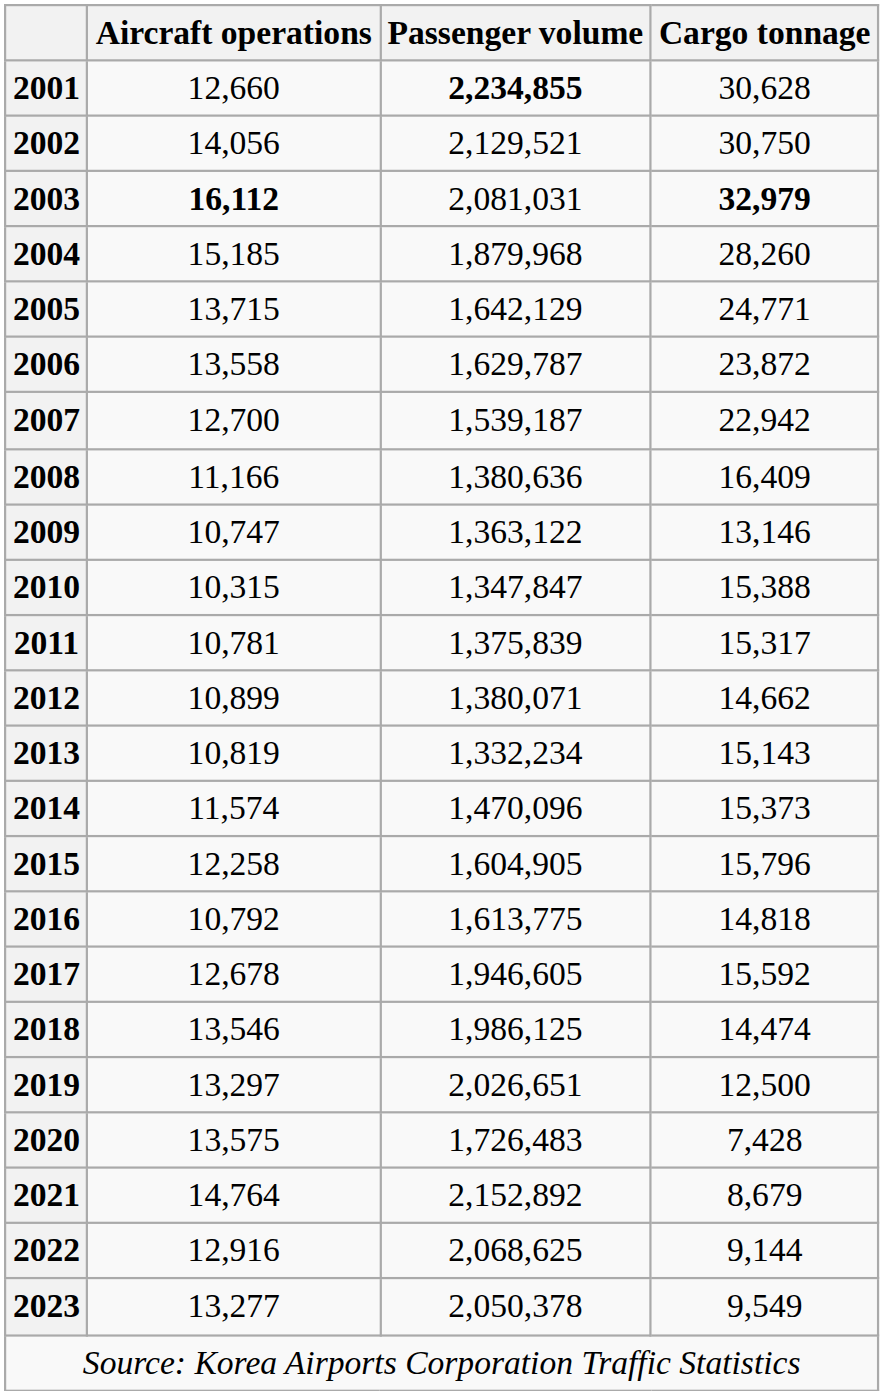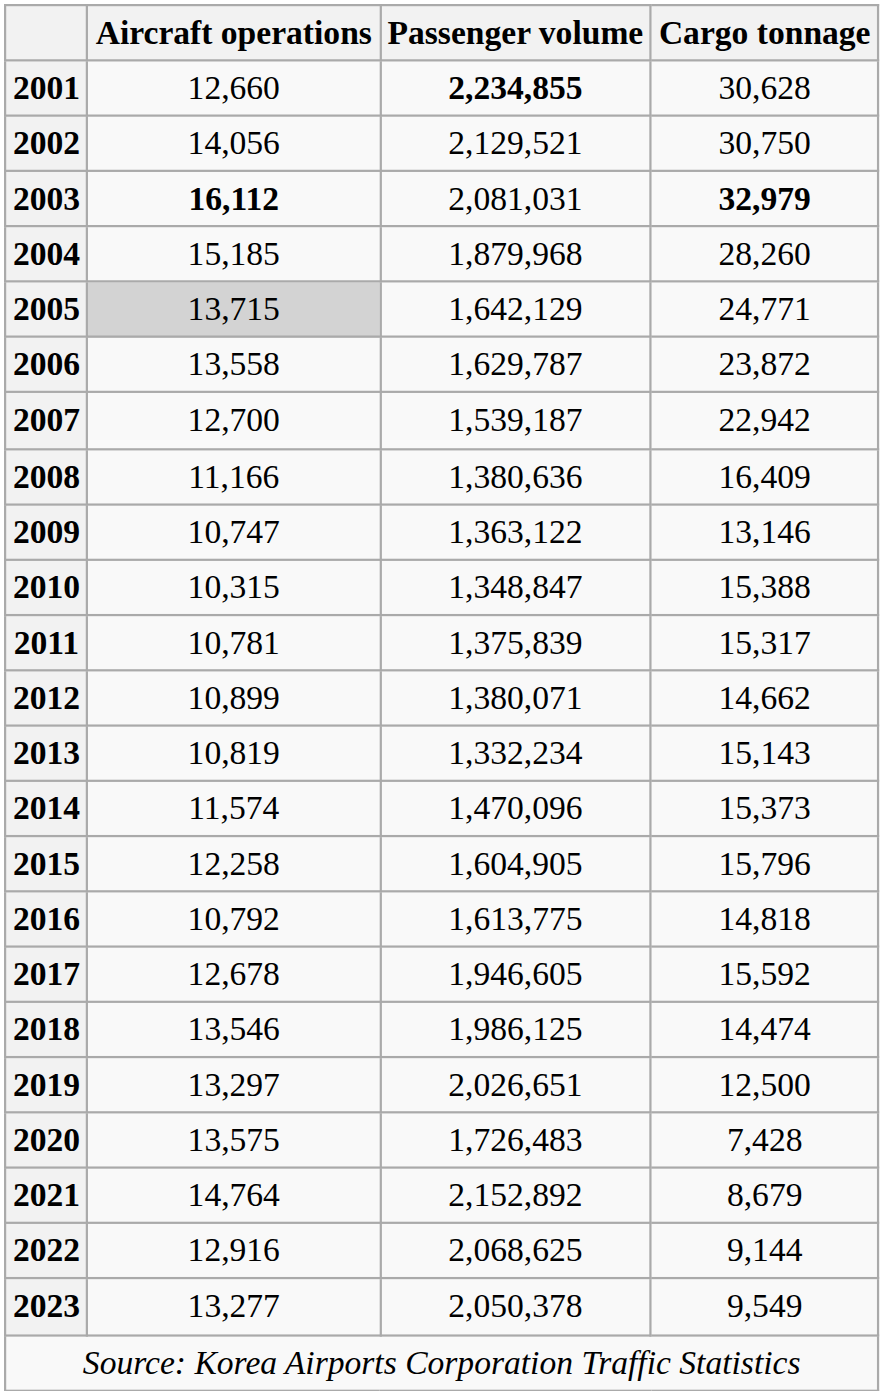2005 | Aircraft operations: no background -> lightgrey background
2010 | Passenger volume: 1,347,847 -> 1,348,847
